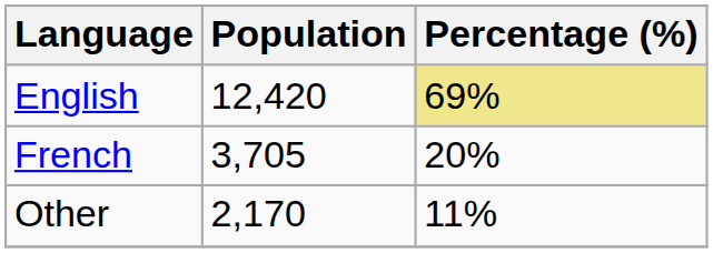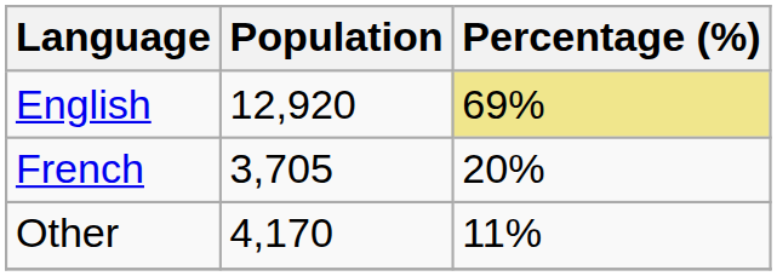English | Population: 12,420 -> 12,920
Other | Population: 2,170 -> 4,170
